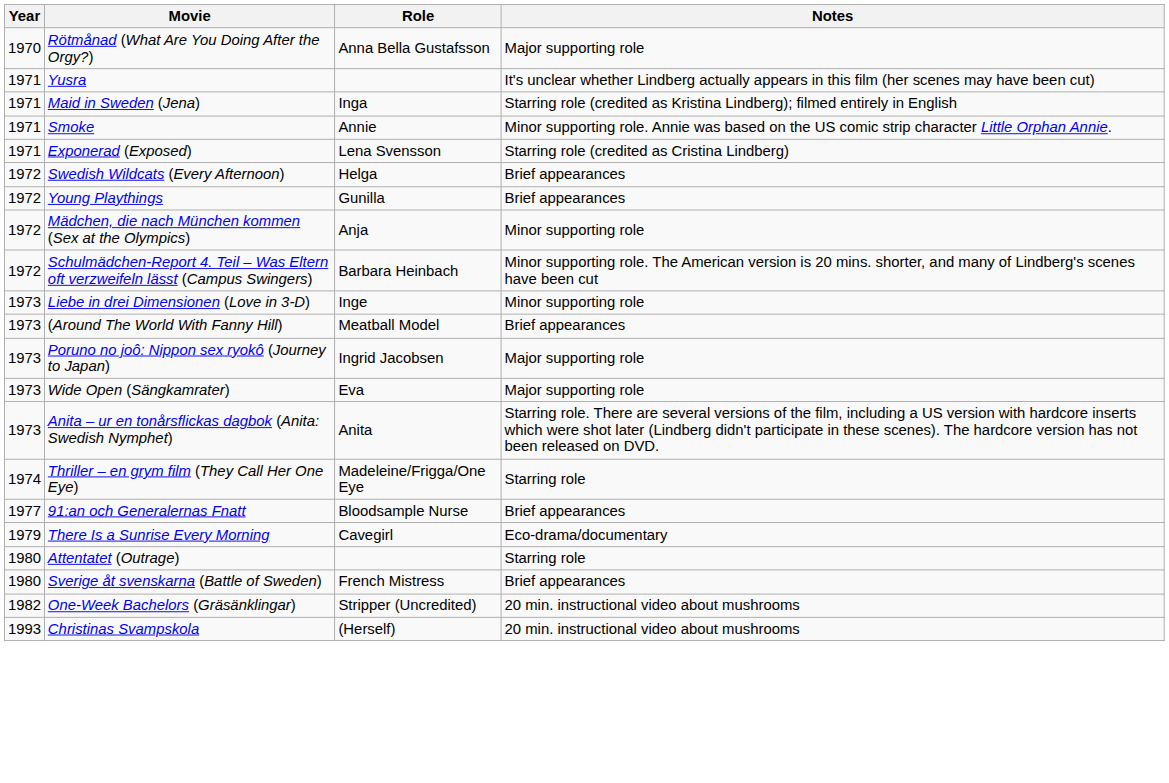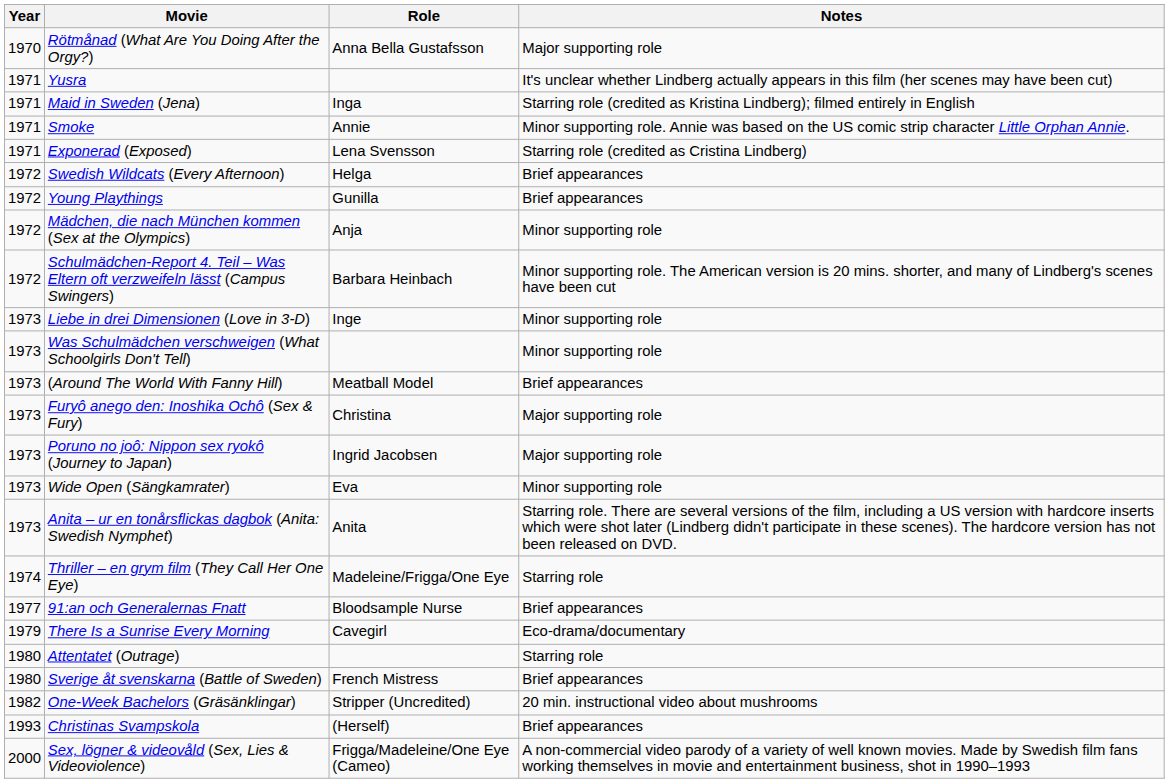+ row: 1973 | Was Schulmädchen verschweigen (What Schoolgirls Don't Tell) | Minor supporting role
+ row: 1973 | Furyô anego den: Inoshika Ochô (Sex & Fury) | Christina | Major supporting role
Wide Open (Sängkamrater) | Notes: Major supporting role -> Minor supporting role
Christinas Svampskola | Notes: 20 min. instructional video about mushrooms -> Brief appearances
+ row: 2000 | Sex, lögner & videovåld (Sex, Lies & Videoviolence) | Frigga/Madeleine/One Eye (Cameo) | A non-commercial video parody of a variety of well known movies. Made by Swedish film fans working themselves in movie and entertainment business, shot in 1990–1993
